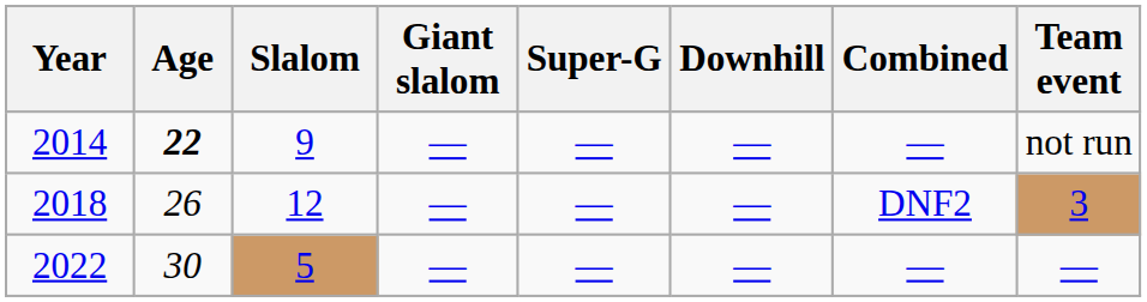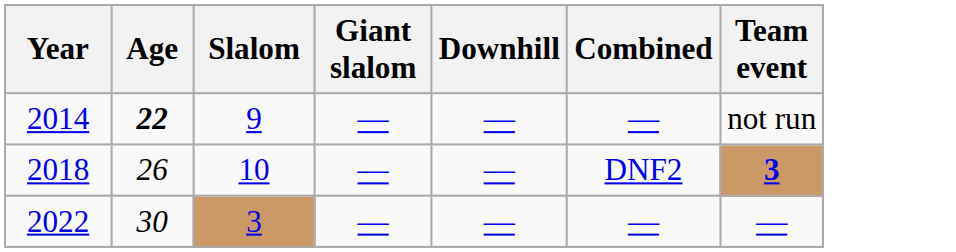- column: Super-G | — | — | —
2018 | Slalom: 12 -> 10
2018 | Team event: normal -> bold
2022 | Slalom: 5 -> 3
